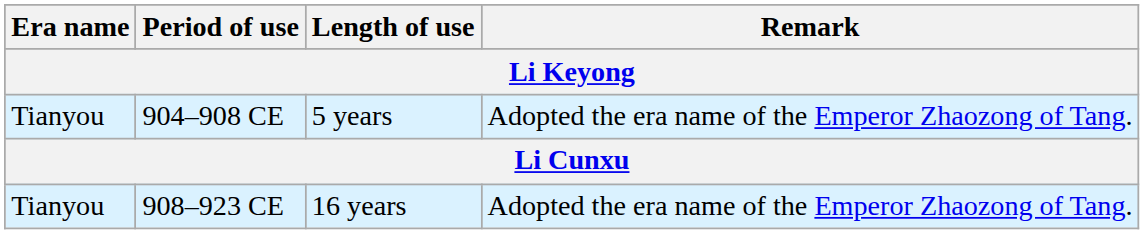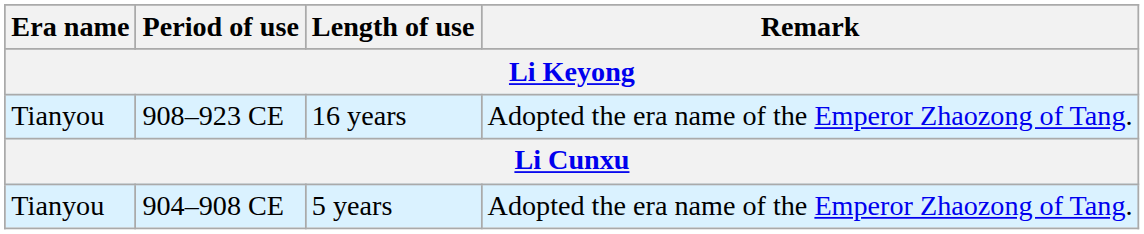rows swapped: 904–908 CE <-> 908–923 CE
